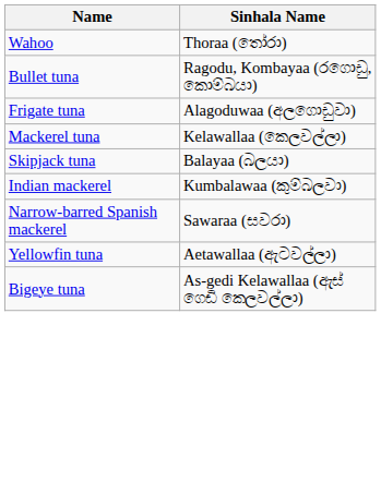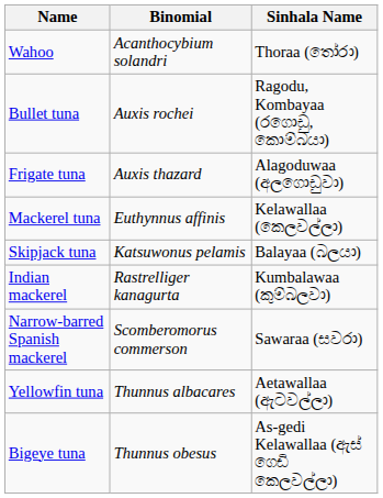+ column: Binomial | Acanthocybium solandri | Auxis rochei | Auxis thazard | Euthynnus affinis | Katsuwonus pelamis | Rastrelliger kanagurta | Scomberomorus commerson | Thunnus albacares | Thunnus obesus
